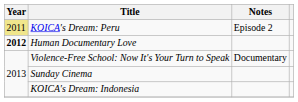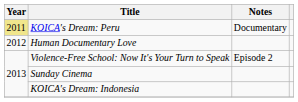KOICA's Dream: Peru | Notes: Episode 2 -> Documentary
Human Documentary Love | Year: bold -> normal
Violence-Free School: Now It's Your Turn to Speak | Notes: Documentary -> Episode 2
